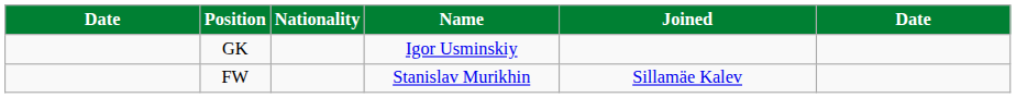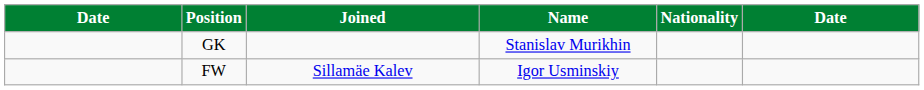columns swapped: Nationality <-> Joined
GK | Name: Igor Usminskiy -> Stanislav Murikhin
FW | Name: Stanislav Murikhin -> Igor Usminskiy
